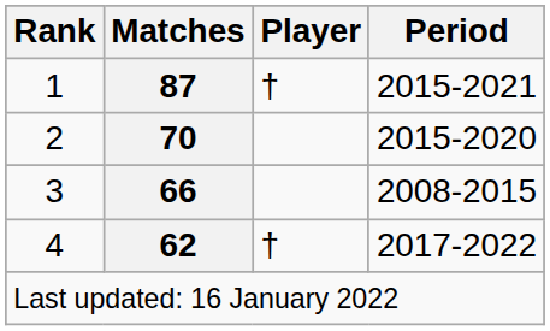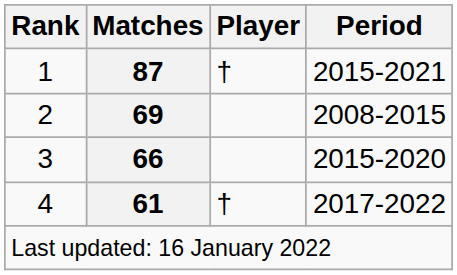2 | Matches: 70 -> 69
2 | Period: 2015-2020 -> 2008-2015
3 | Period: 2008-2015 -> 2015-2020
4 | Matches: 62 -> 61
